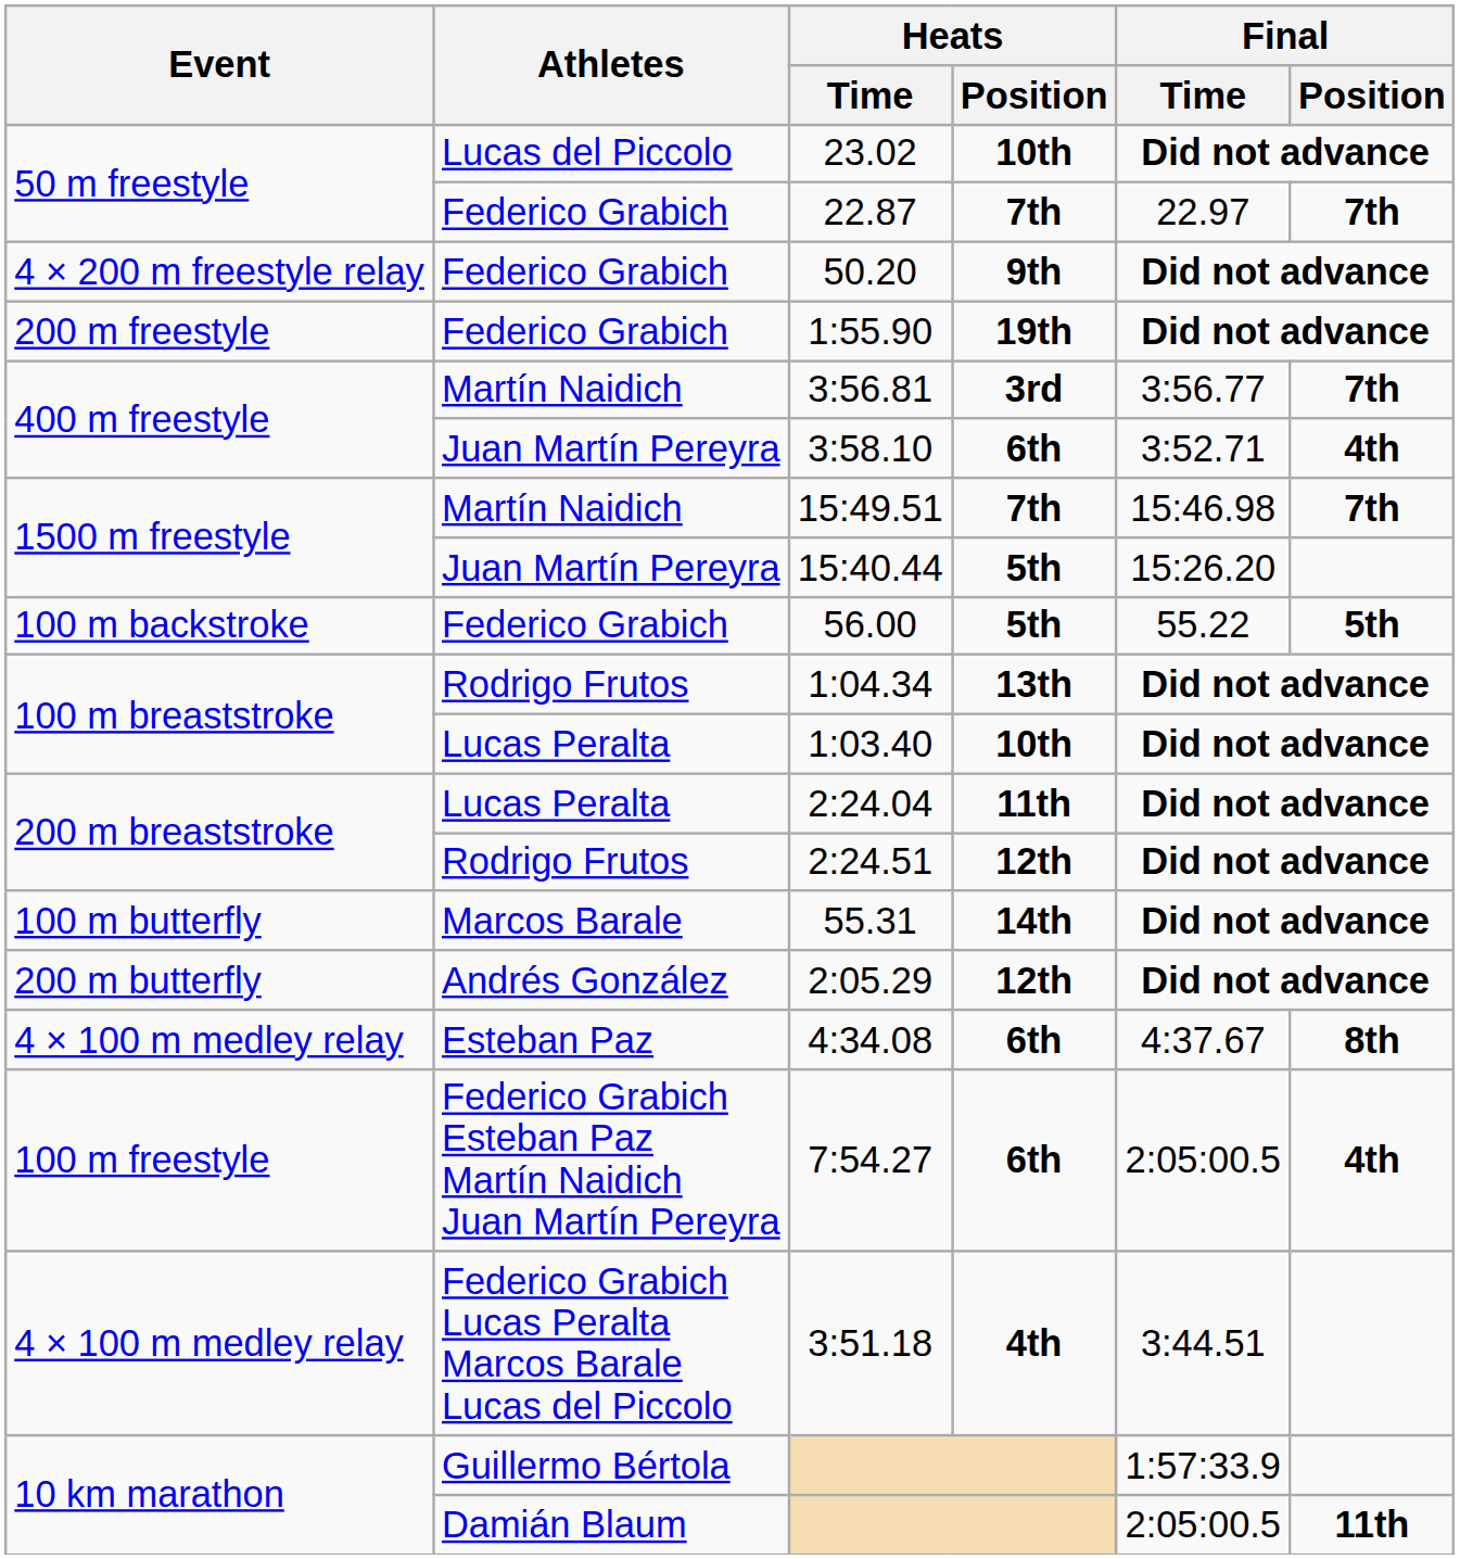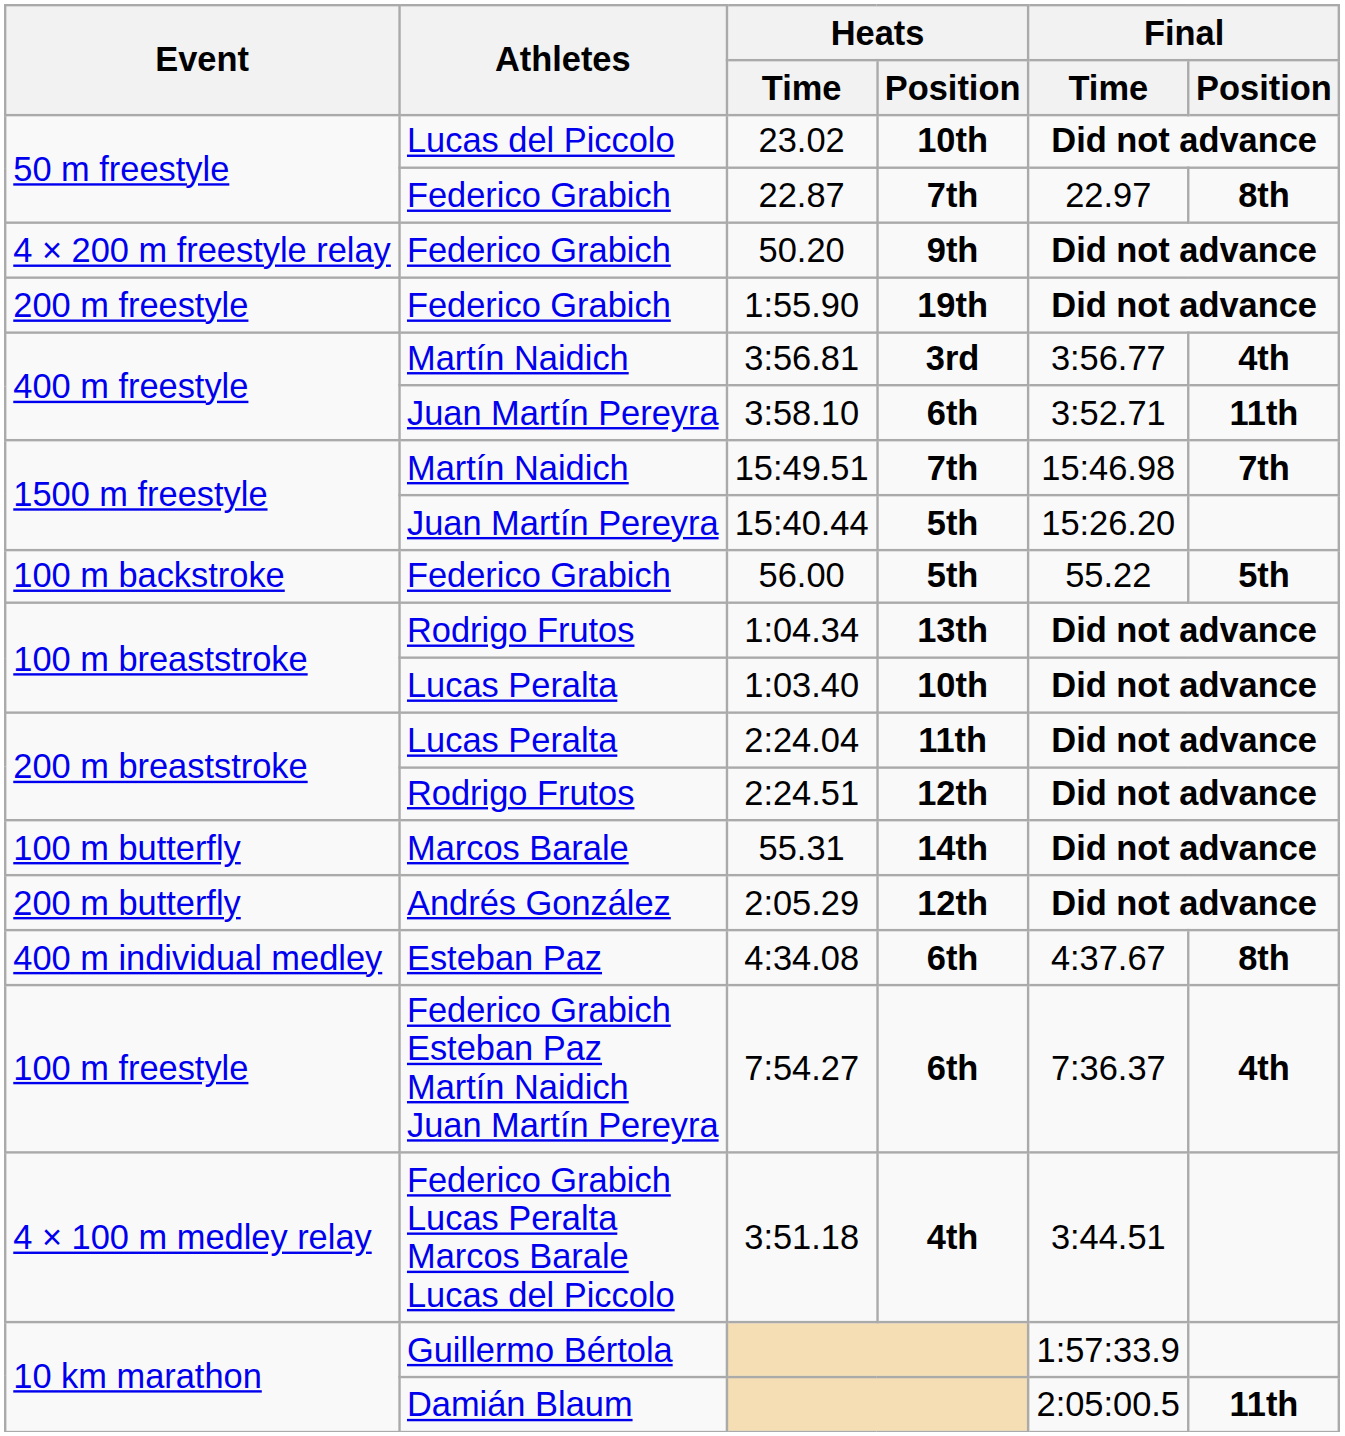22.87 | Final / Position: 7th -> 8th
3:56.81 | Final / Position: 7th -> 4th
3:58.10 | Final / Position: 4th -> 11th
4:34.08 | Event: 4 × 100 m medley relay -> 400 m individual medley
7:54.27 | Final / Time: 2:05:00.5 -> 7:36.37
